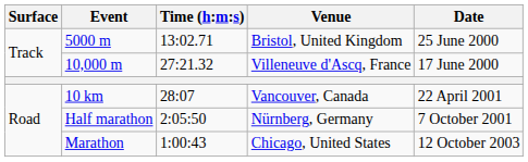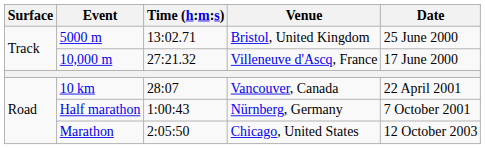Half marathon | Time (h:m:s): 2:05:50 -> 1:00:43
Marathon | Time (h:m:s): 1:00:43 -> 2:05:50
